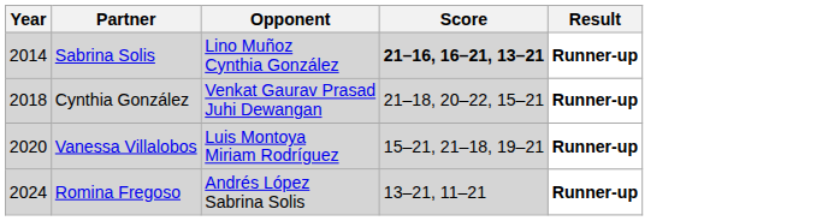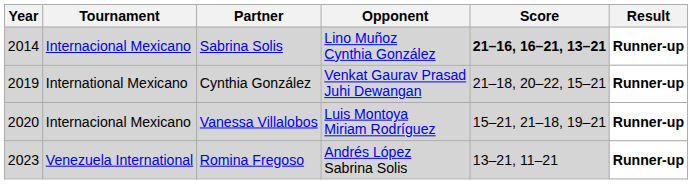+ column: Tournament | Internacional Mexicano | International Mexicano | Internacional Mexicano | Venezuela International
Cynthia González | Year: 2018 -> 2019
Romina Fregoso | Year: 2024 -> 2023
